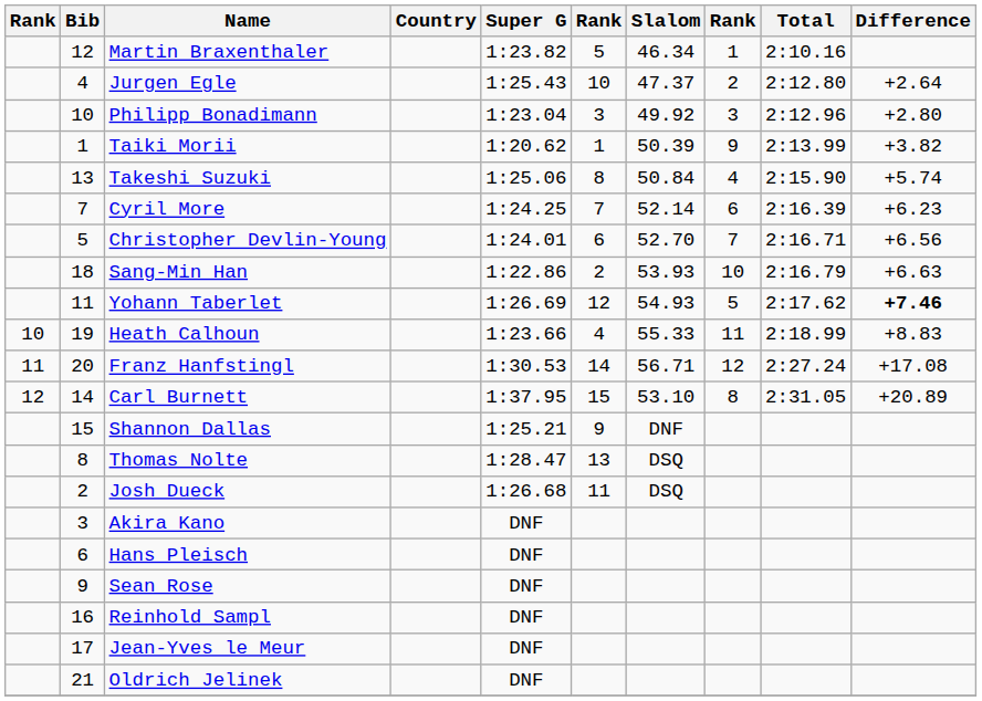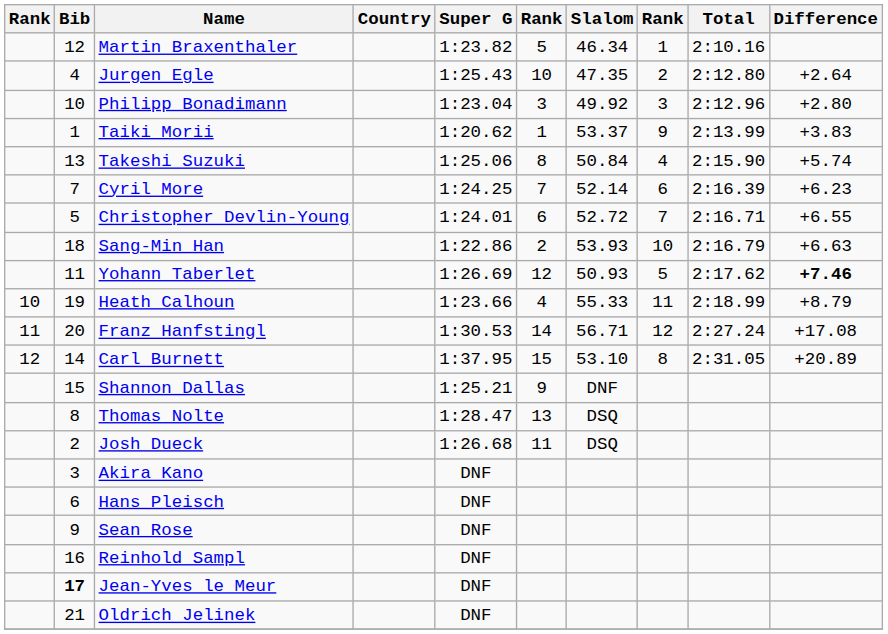Jurgen Egle | Slalom: 47.37 -> 47.35
Taiki Morii | Slalom: 50.39 -> 53.37
Taiki Morii | Difference: +3.82 -> +3.83
Christopher Devlin-Young | Slalom: 52.70 -> 52.72
Christopher Devlin-Young | Difference: +6.56 -> +6.55
Yohann Taberlet | Slalom: 54.93 -> 50.93
Heath Calhoun | Difference: +8.83 -> +8.79
Jean-Yves le Meur | Bib: normal -> bold
